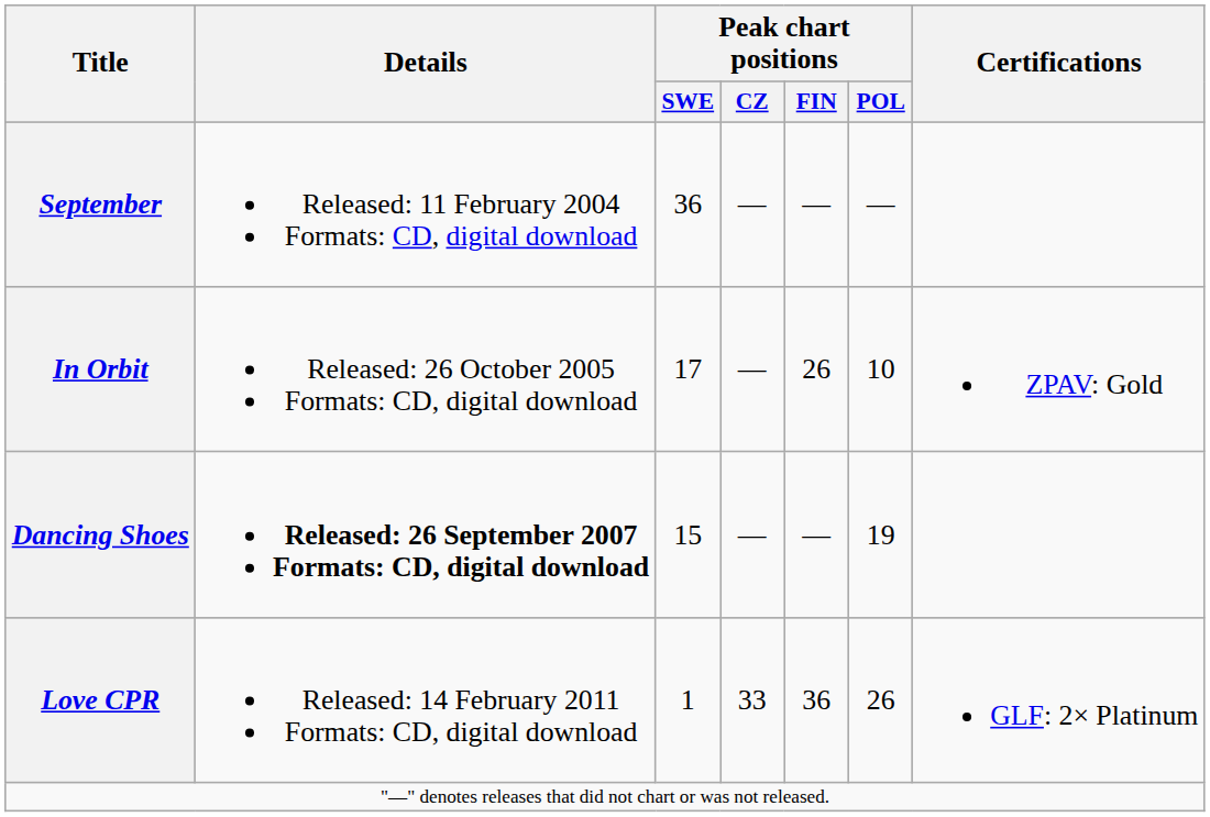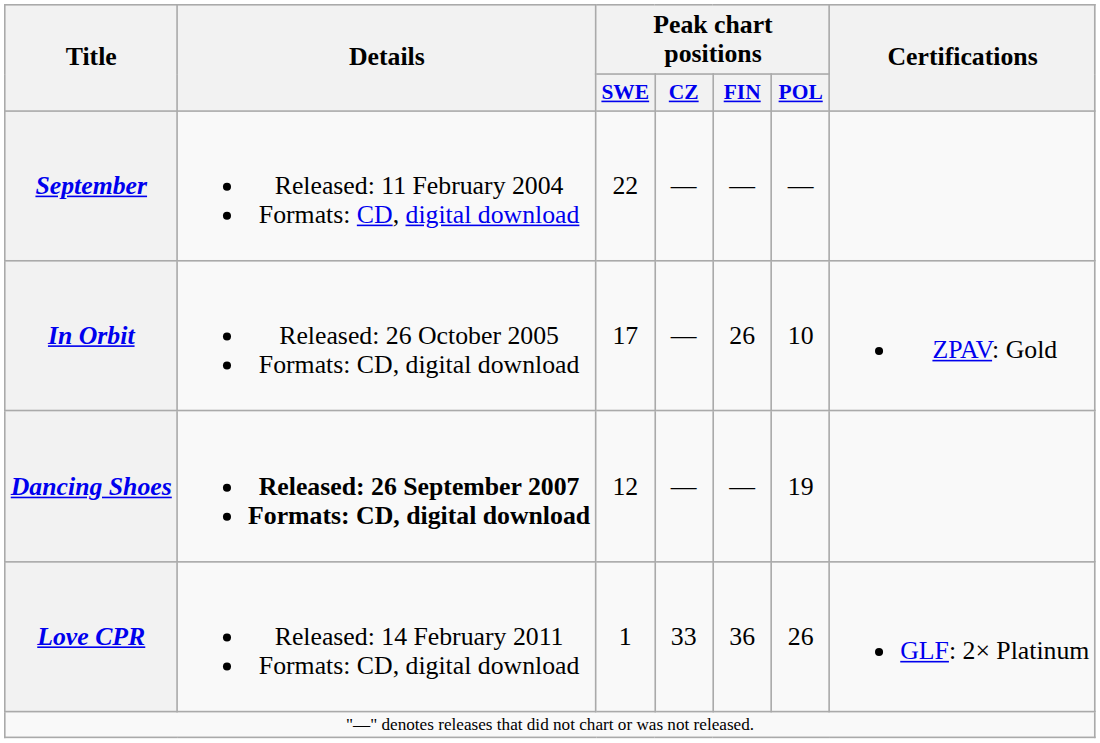September | Peak chart positions / SWE: 36 -> 22
Dancing Shoes | Peak chart positions / SWE: 15 -> 12
